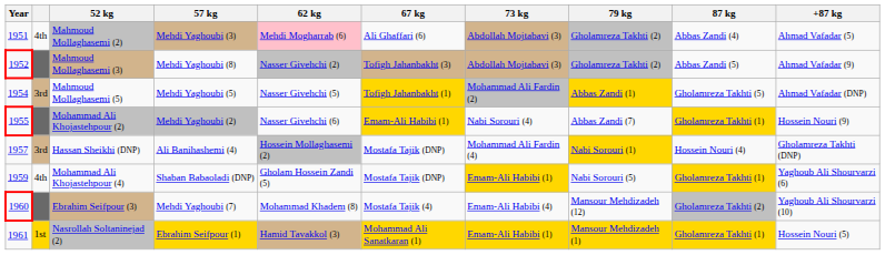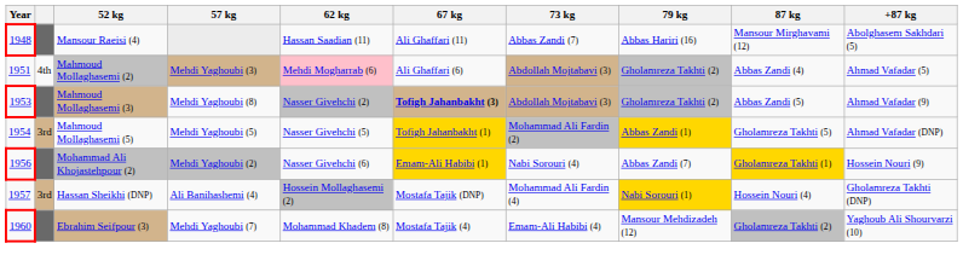+ row: 1948 | Mansour Raeisi (4) | Hassan Saadian (11) | Ali Ghaffari (11) | Abbas Zandi (7) | Abbas Hariri (16) | Mansour Mirghavami (12) | Abolghasem Sakhdari (5)
Mahmoud Mollaghasemi (3) | Year: 1952 -> 1953
Mahmoud Mollaghasemi (3) | 67 kg: normal -> bold
Mohammad Ali Khojastehpour (2) | Year: 1955 -> 1956
- row: 1959 | 4th | Mohammad Ali Khojastehpour (4) | Shaban Babaoladi (DNP) | Gholam Hossein Zandi (5) | Mostafa Tajik (DNP) | Emam-Ali Habibi (1) | Nabi Sorouri (5) | Gholamreza Takhti (1) | Yaghoub Ali Shourvarzi (6)
- row: 1961 | 1st | Nasrollah Soltaninejad (2) | Ebrahim Seifpour (1) | Hamid Tavakkol (3) | Mohammad Ali Sanatkaran (1) | Emam-Ali Habibi (1) | Mansour Mehdizadeh (1) | Gholamreza Takhti (1) | Hossein Nouri (5)
